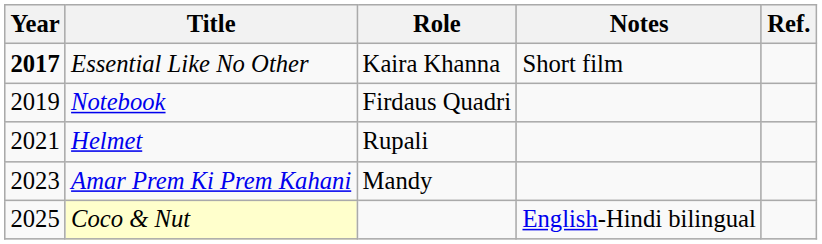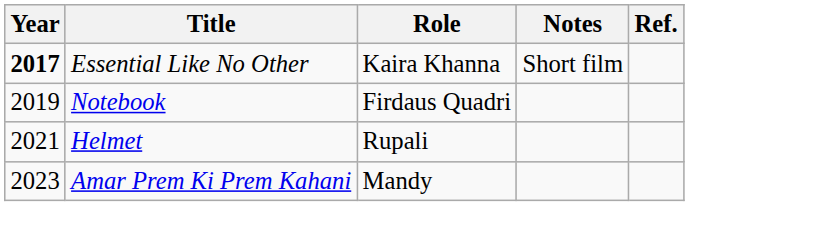- row: 2025 | Coco & Nut | English-Hindi bilingual
